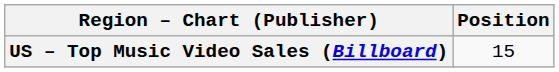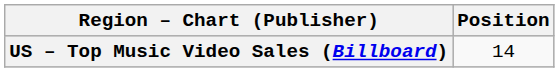US – Top Music Video Sales (Billboard) | Position: 15 -> 14
